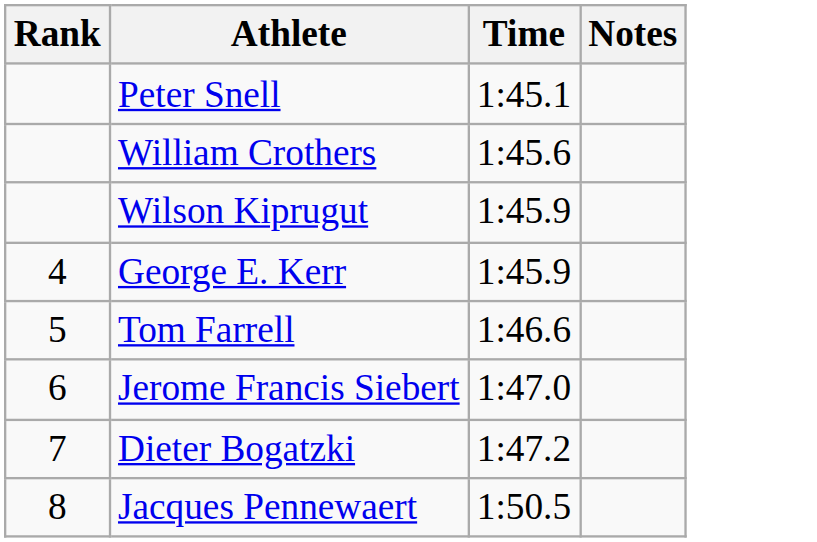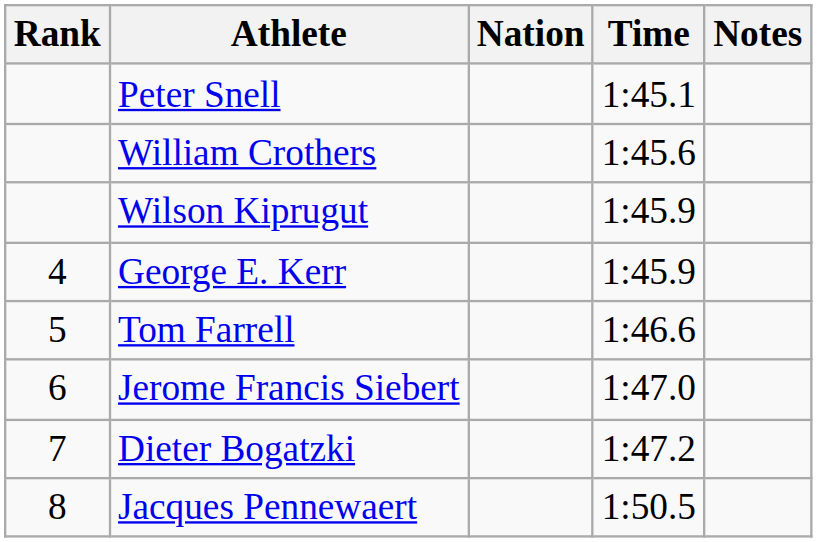+ column: Nation
